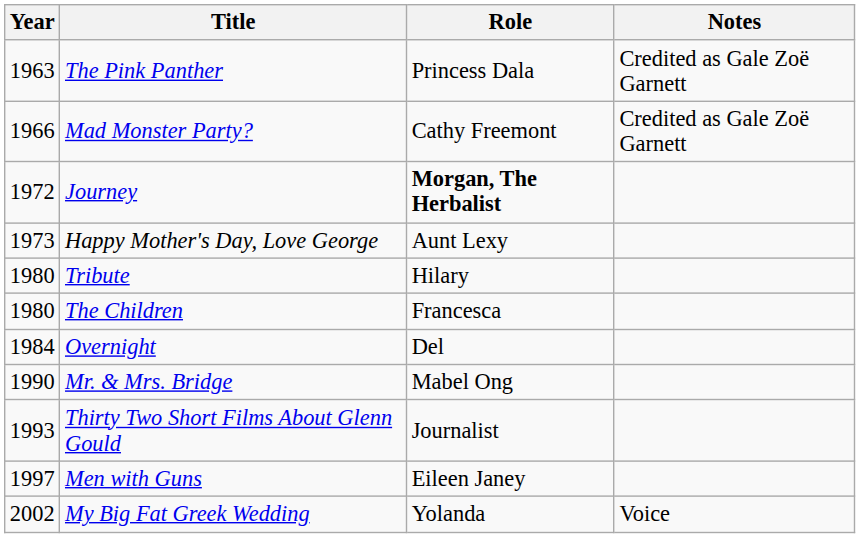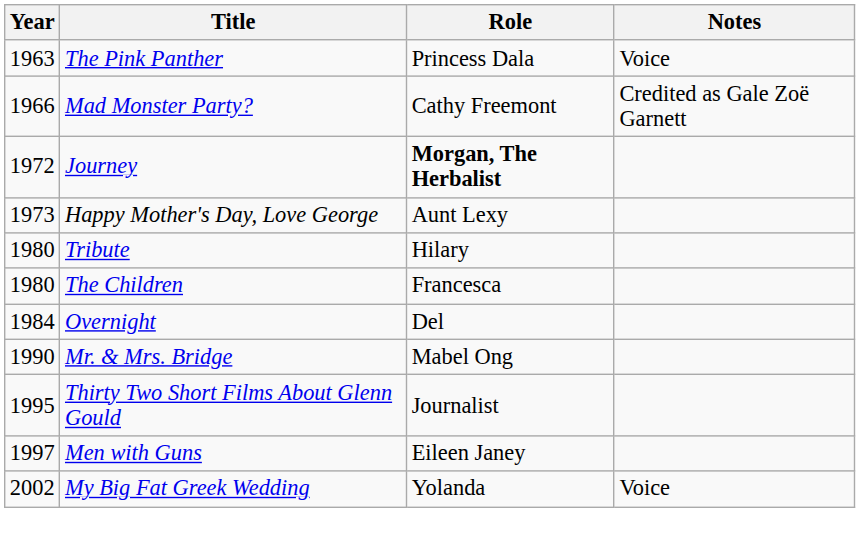The Pink Panther | Notes: Credited as Gale Zoë Garnett -> Voice
Thirty Two Short Films About Glenn Gould | Year: 1993 -> 1995
